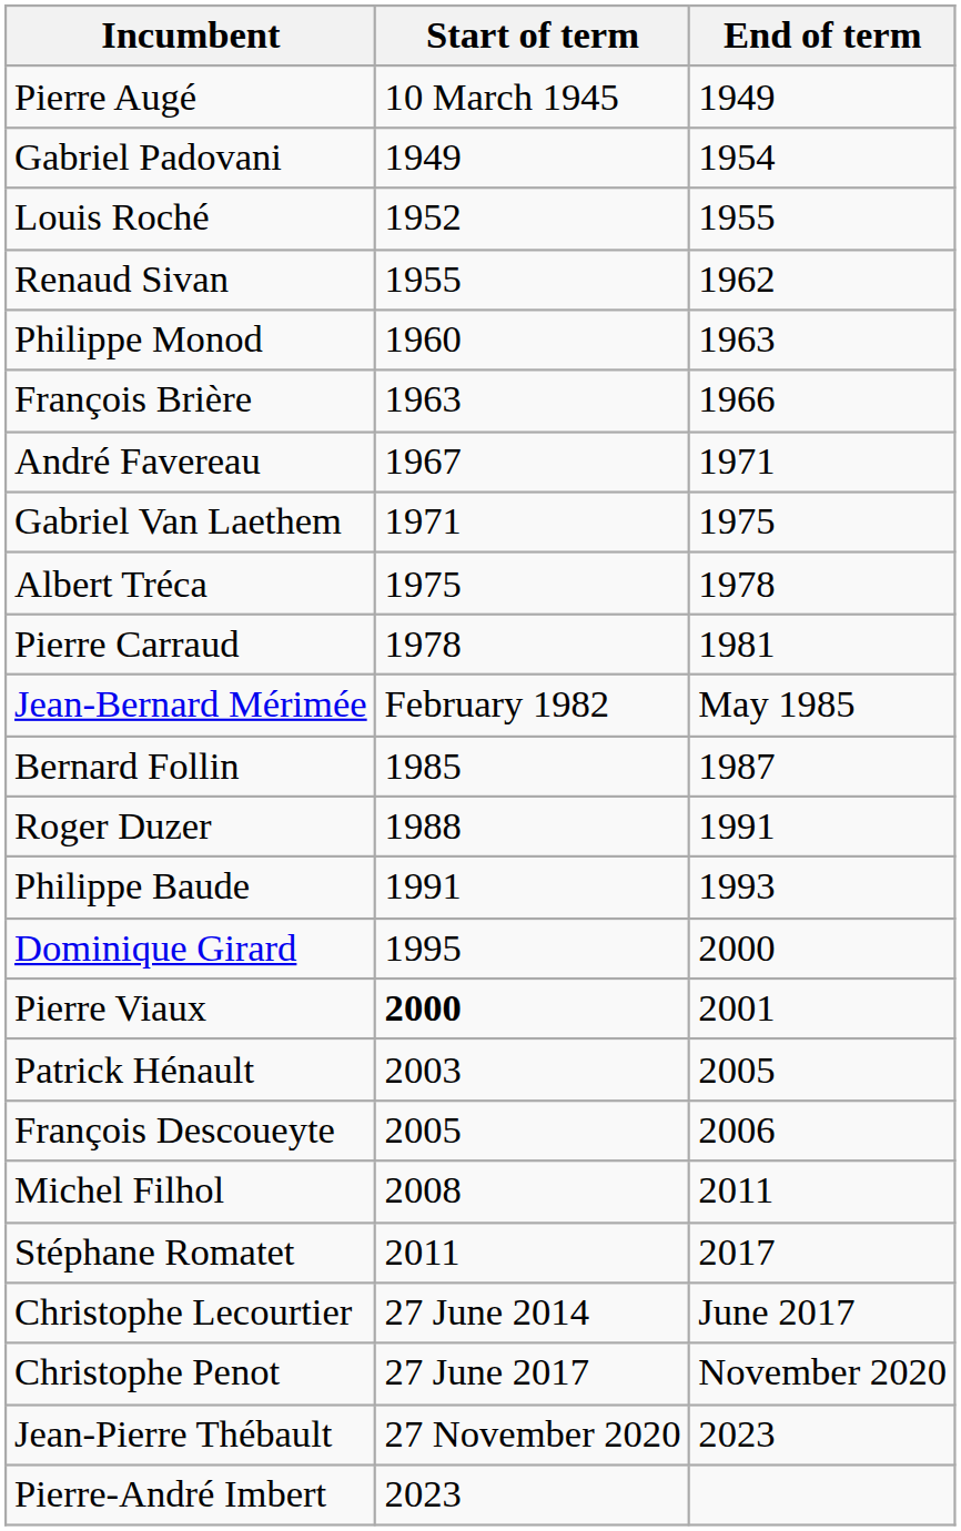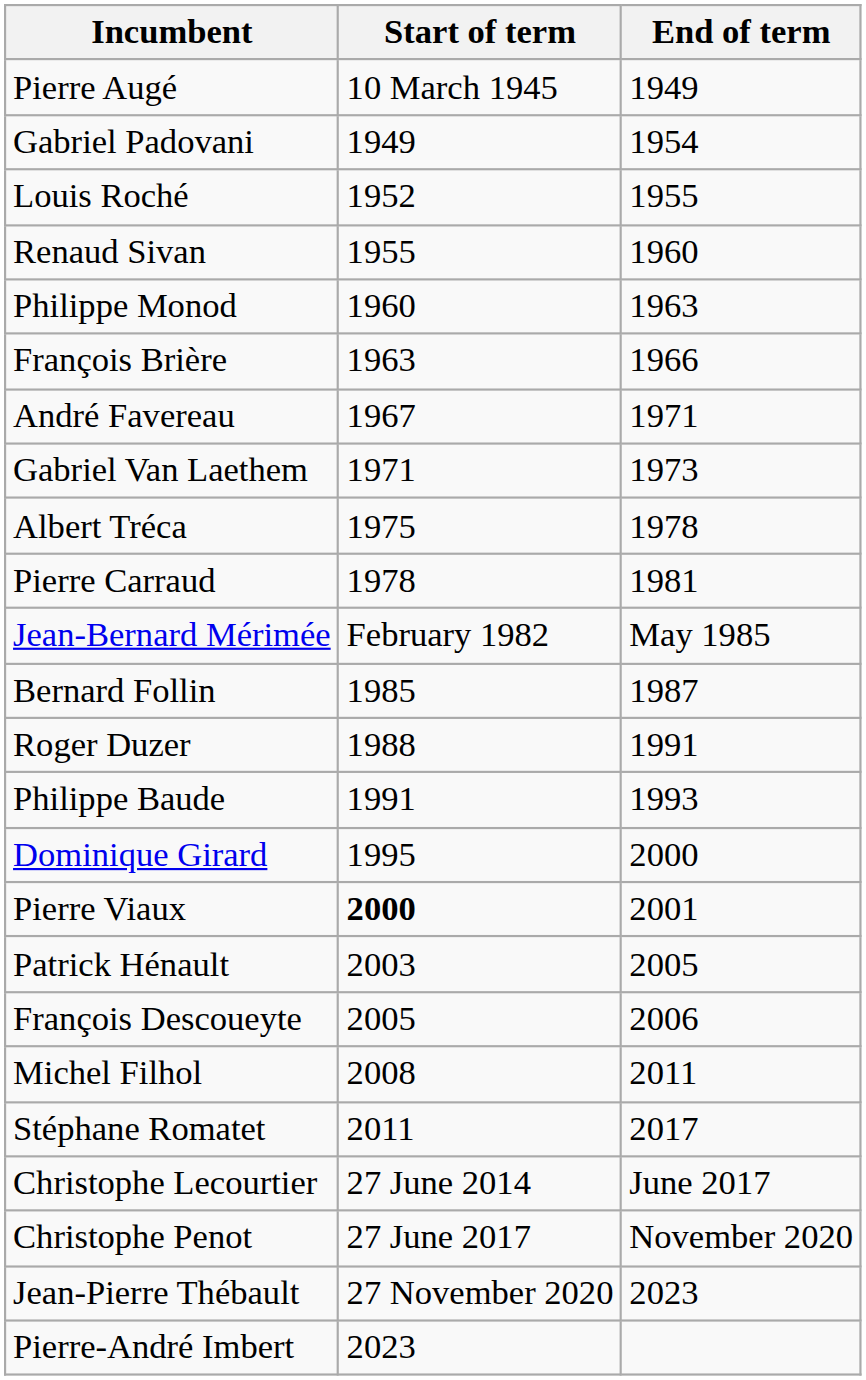Renaud Sivan | End of term: 1962 -> 1960
Gabriel Van Laethem | End of term: 1975 -> 1973
